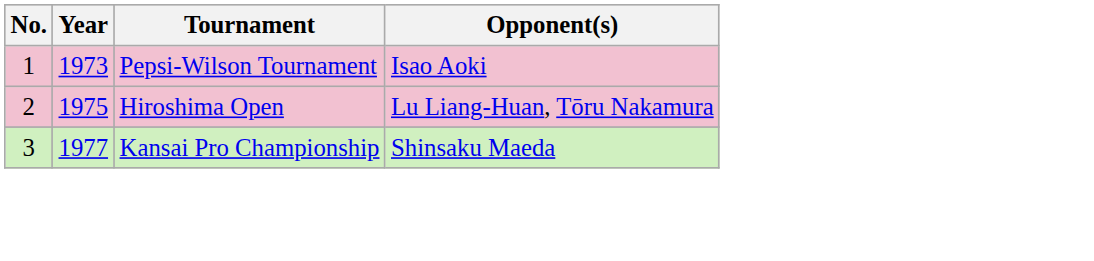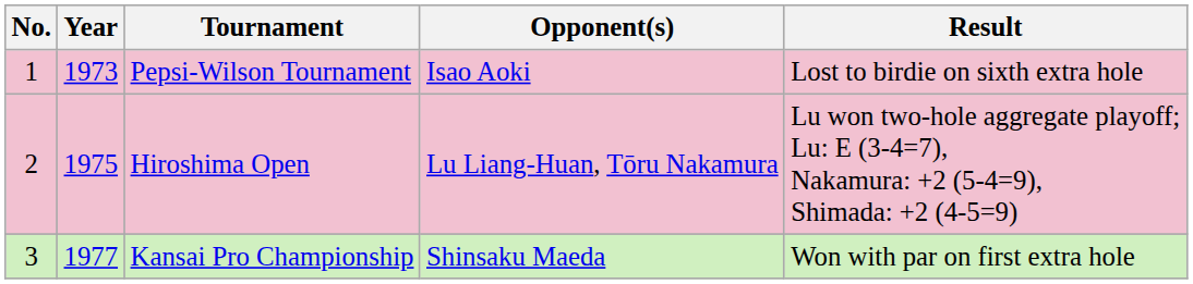+ column: Result | Lost to birdie on sixth extra hole | Lu won two-hole aggregate playoff; Lu: E (3-4=7), Nakamura: +2 (5-4=9), Shimada: +2 (4-5=9) | Won with par on first extra hole
